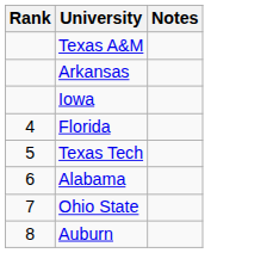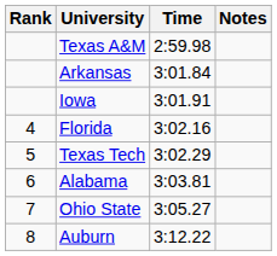+ column: Time | 2:59.98 | 3:01.84 | 3:01.91 | 3:02.16 | 3:02.29 | 3:03.81 | 3:05.27 | 3:12.22
